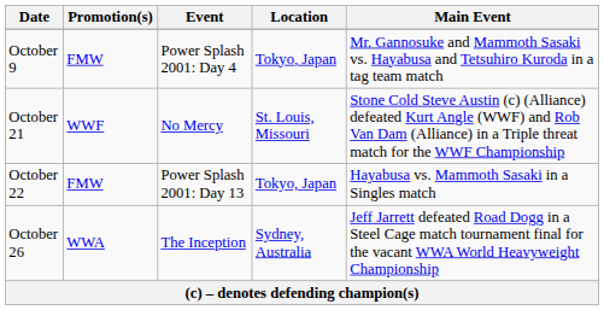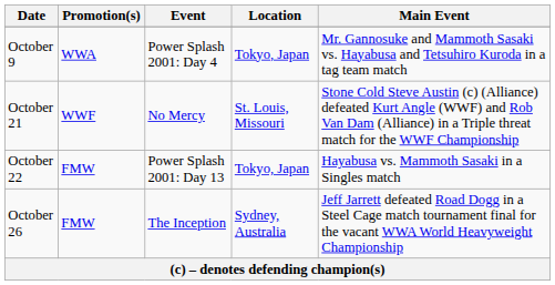October 9 | Promotion(s): FMW -> WWA
October 26 | Promotion(s): WWA -> FMW
